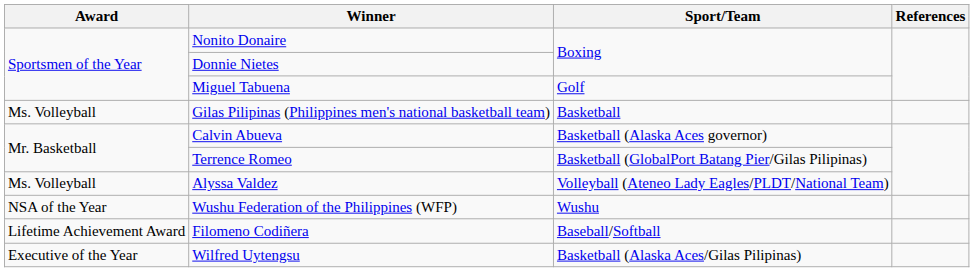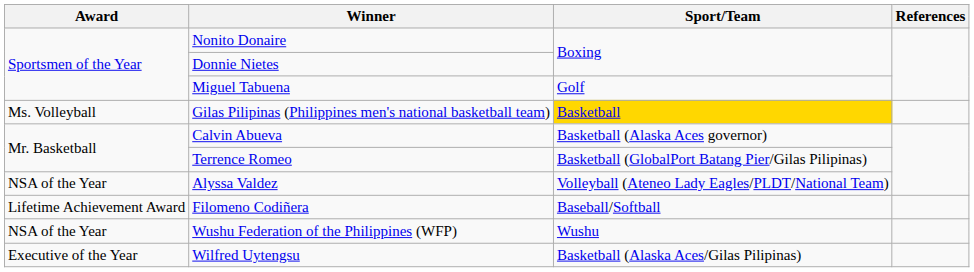Gilas Pilipinas (Philippines men's national basketball team) | Sport/Team: no background -> gold background
Alyssa Valdez | Award: Ms. Volleyball -> NSA of the Year
rows swapped: Wushu Federation of the Philippines (WFP) <-> Filomeno Codiñera
